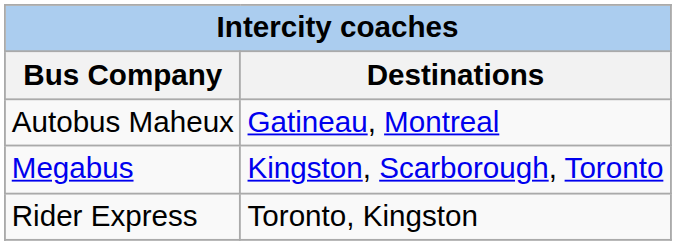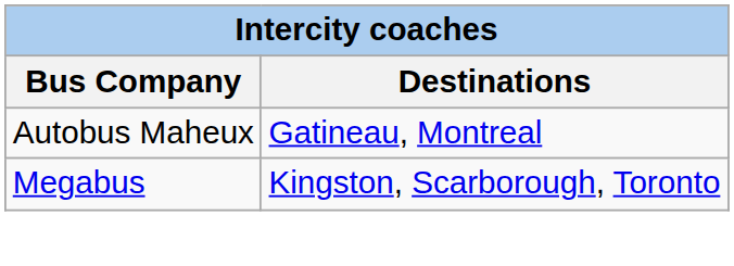- row: Rider Express | Toronto, Kingston
